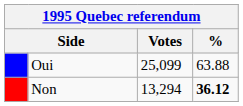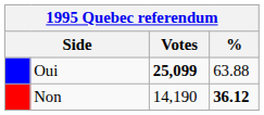Oui | Votes: normal -> bold
Non | Votes: 13,294 -> 14,190
